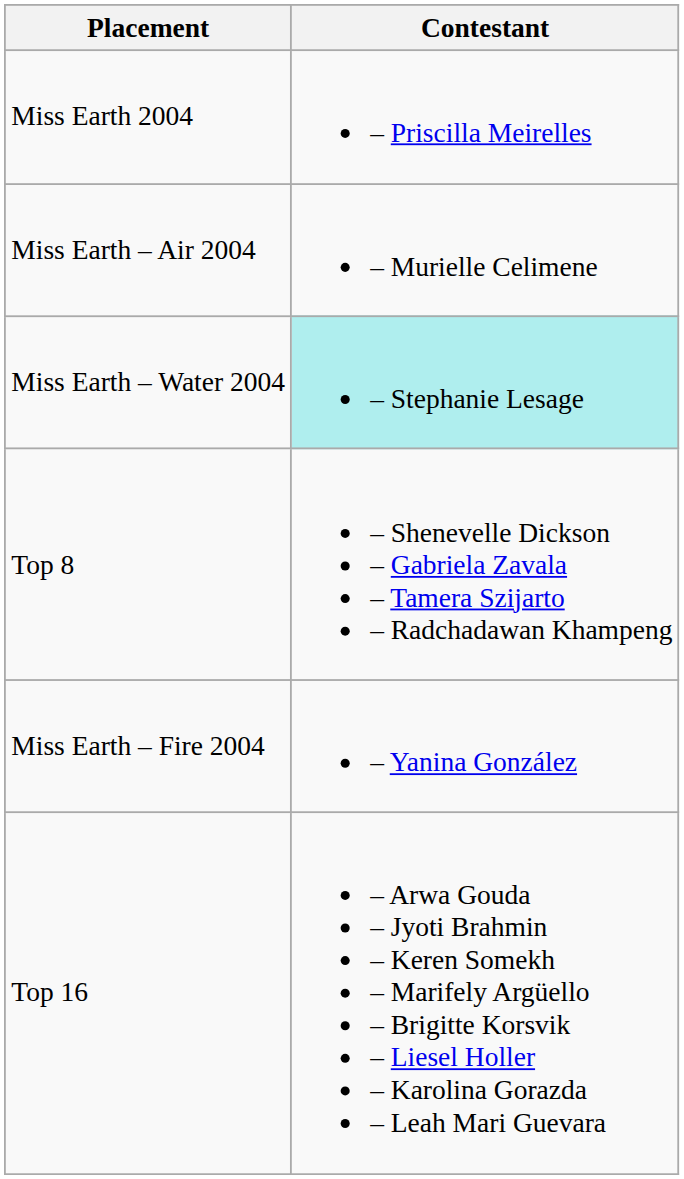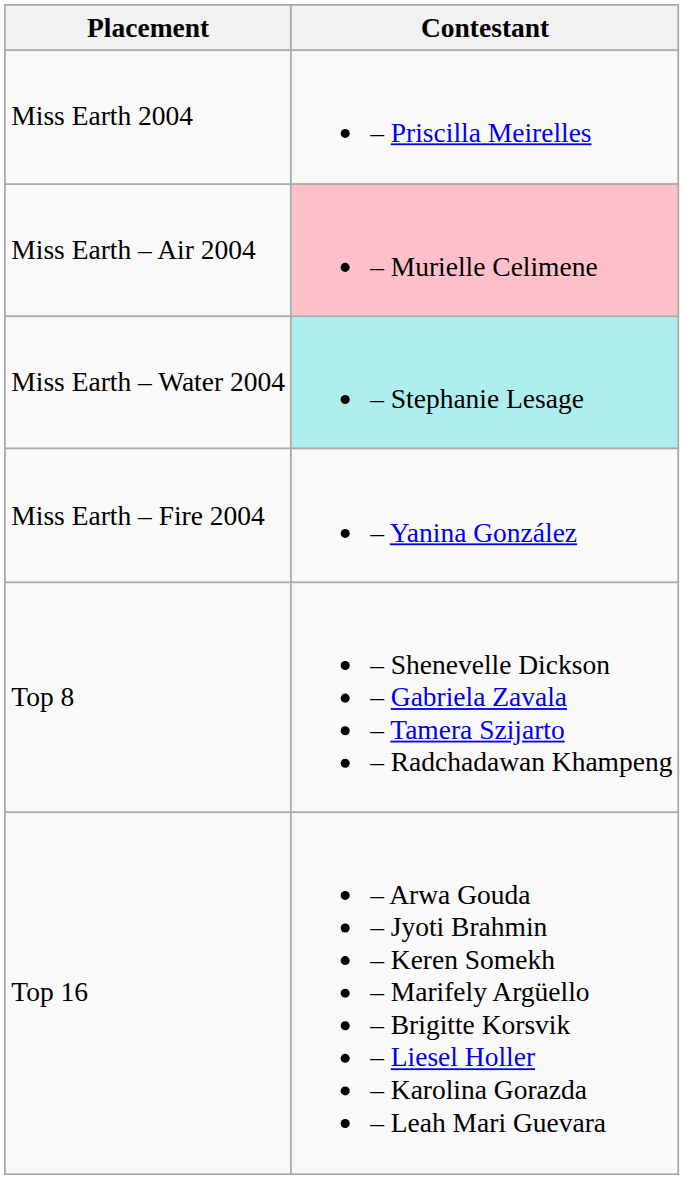Miss Earth – Air 2004 | Contestant: no background -> pink background
rows swapped: Miss Earth – Fire 2004 <-> Top 8
